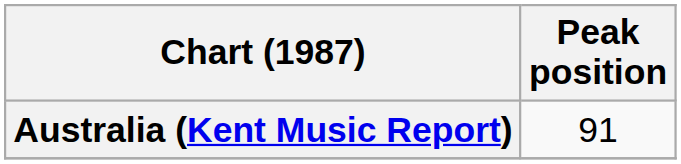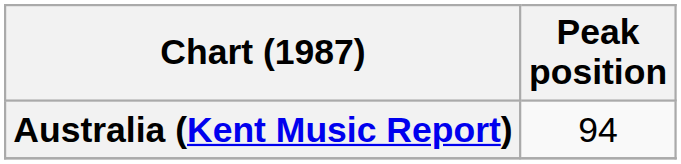Australia (Kent Music Report) | Peak position: 91 -> 94
